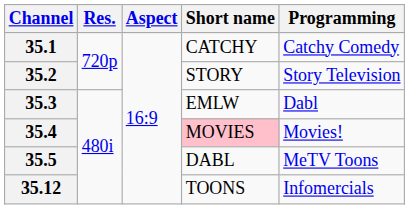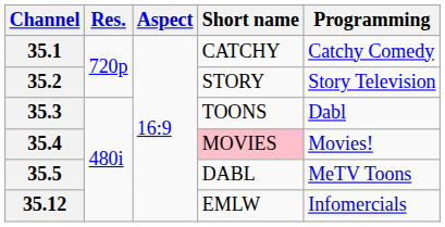35.3 | Short name: EMLW -> TOONS
35.12 | Short name: TOONS -> EMLW
